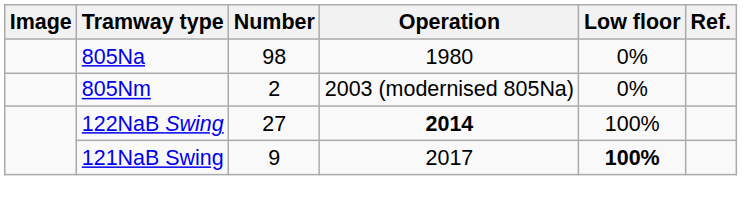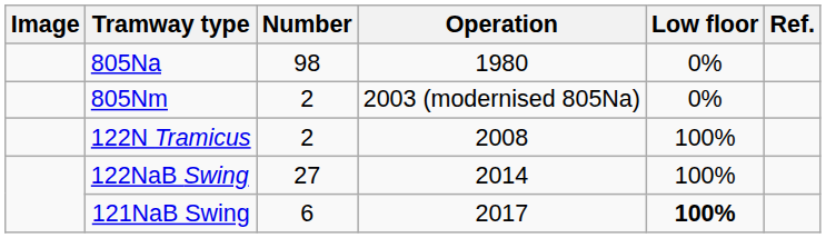+ row: 122N Tramicus | 2 | 2008 | 100%
122NaB Swing | Operation: bold -> normal
121NaB Swing | Number: 9 -> 6
